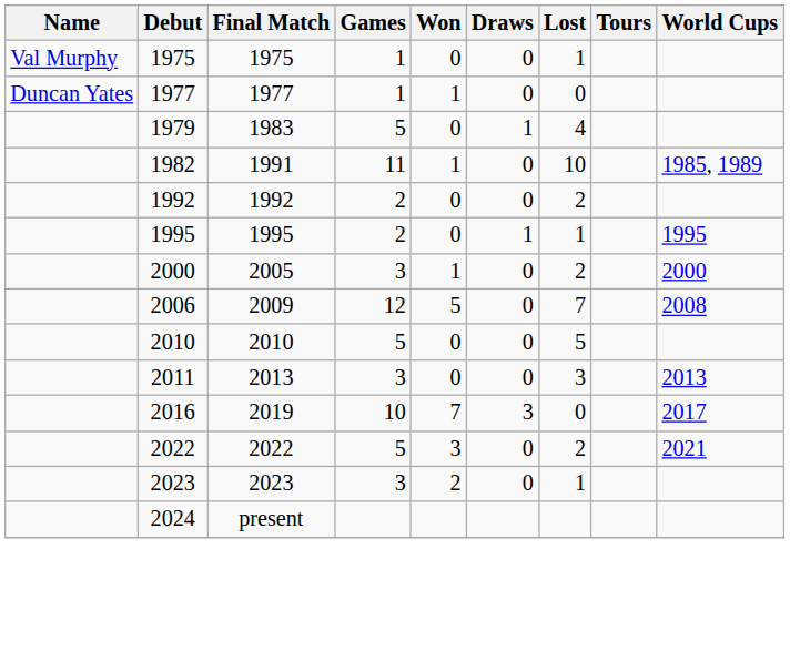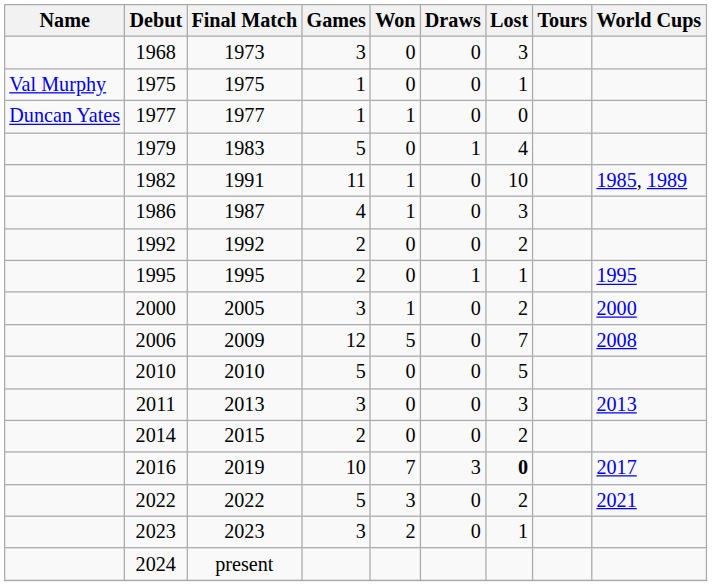+ row: 1968 | 1973 | 3 | 0 | 0 | 3
+ row: 1986 | 1987 | 4 | 1 | 0 | 3
+ row: 2014 | 2015 | 2 | 0 | 0 | 2
2016 | Lost: normal -> bold
